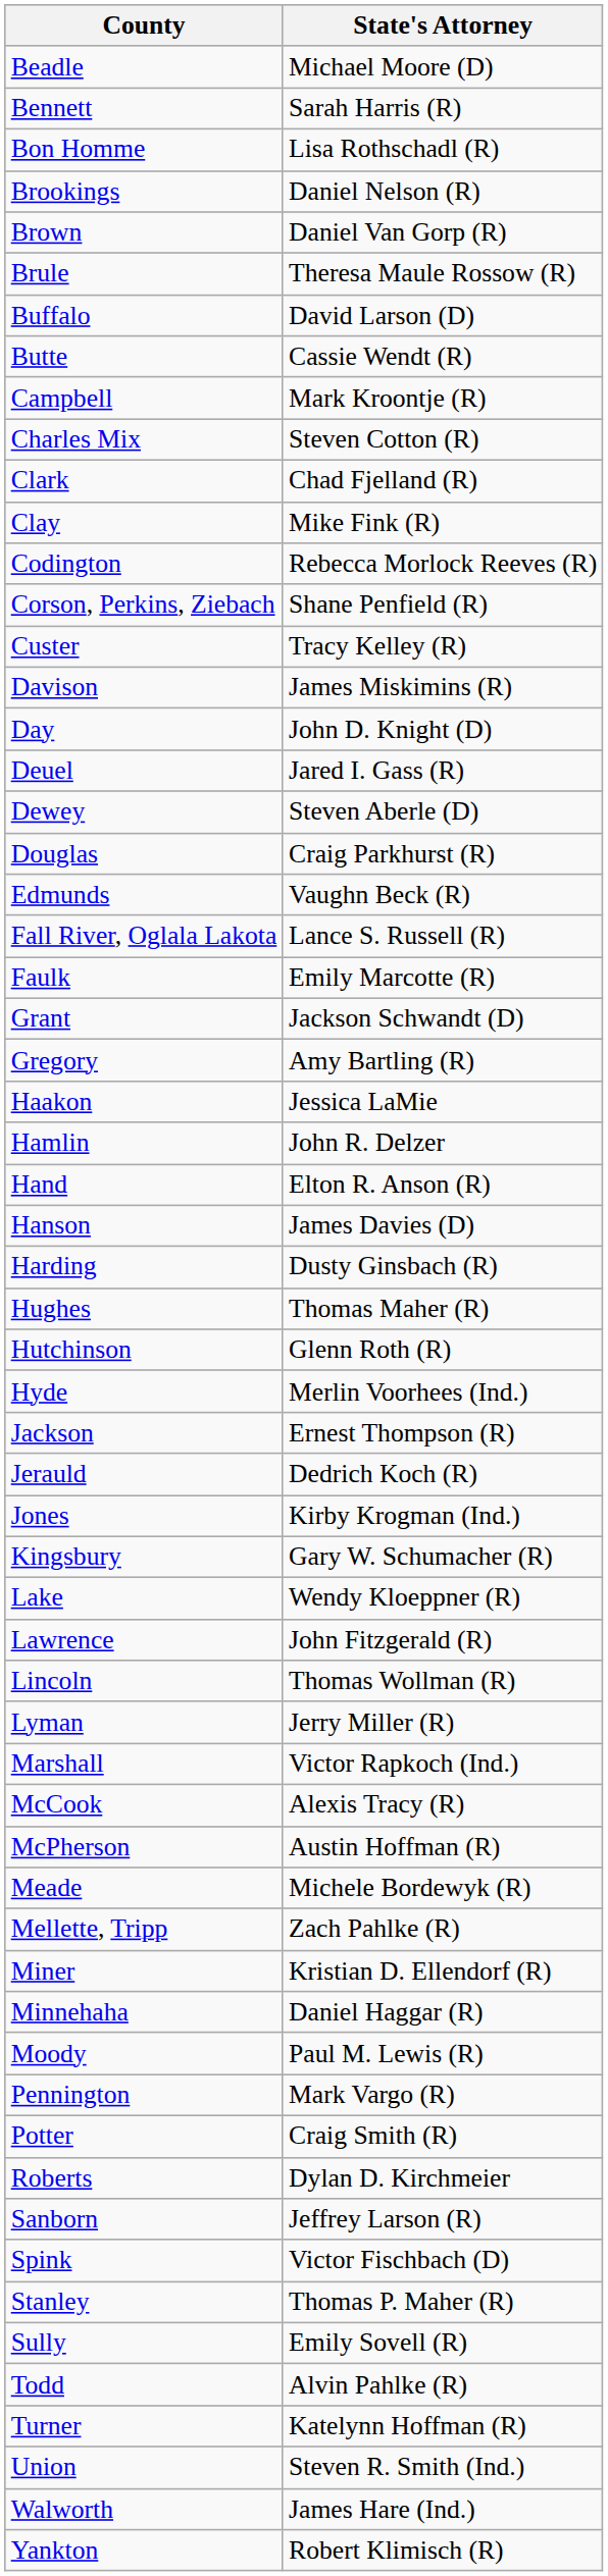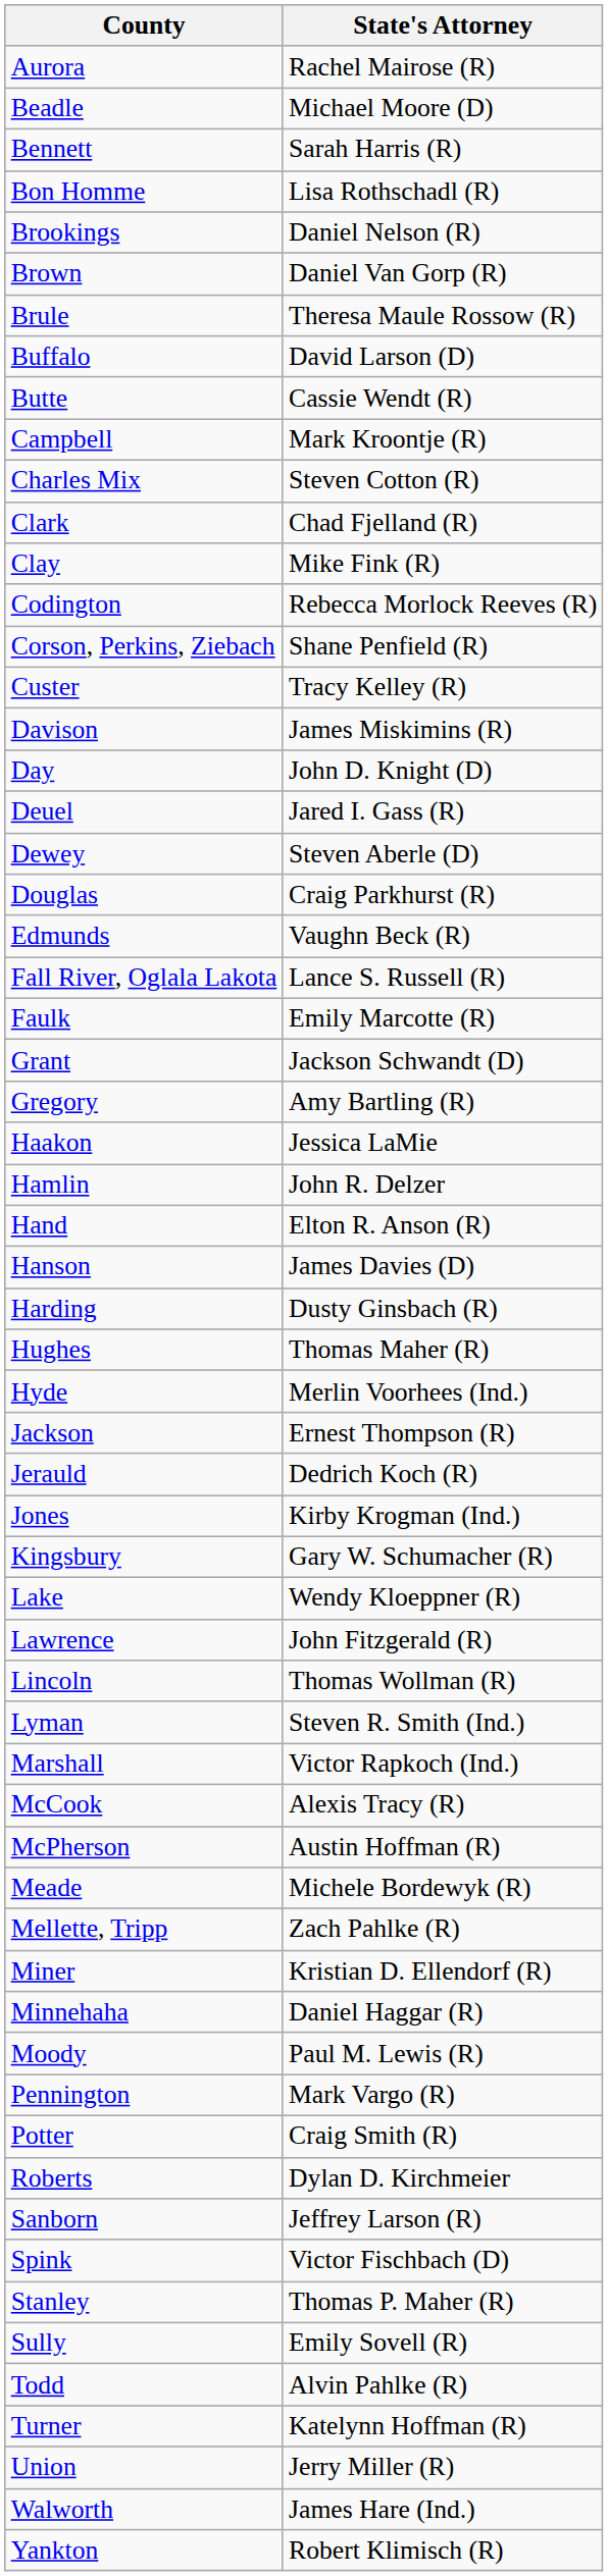+ row: Aurora | Rachel Mairose (R)
- row: Hutchinson | Glenn Roth (R)
Lyman | State's Attorney: Jerry Miller (R) -> Steven R. Smith (Ind.)
Union | State's Attorney: Steven R. Smith (Ind.) -> Jerry Miller (R)
